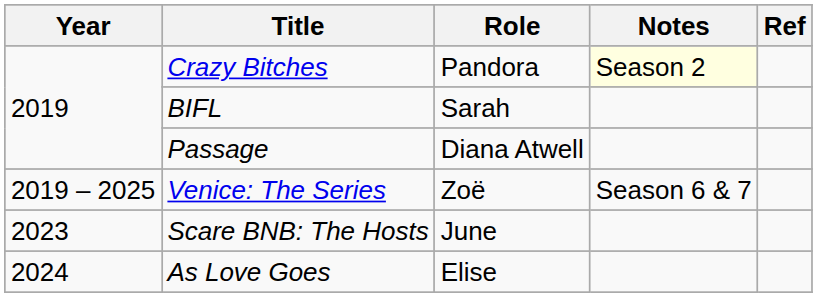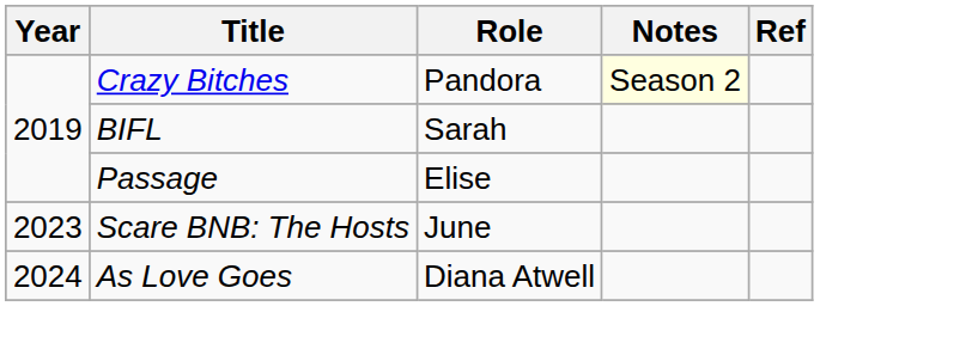Passage | Role: Diana Atwell -> Elise
- row: 2019 – 2025 | Venice: The Series | Zoë | Season 6 & 7
As Love Goes | Role: Elise -> Diana Atwell
